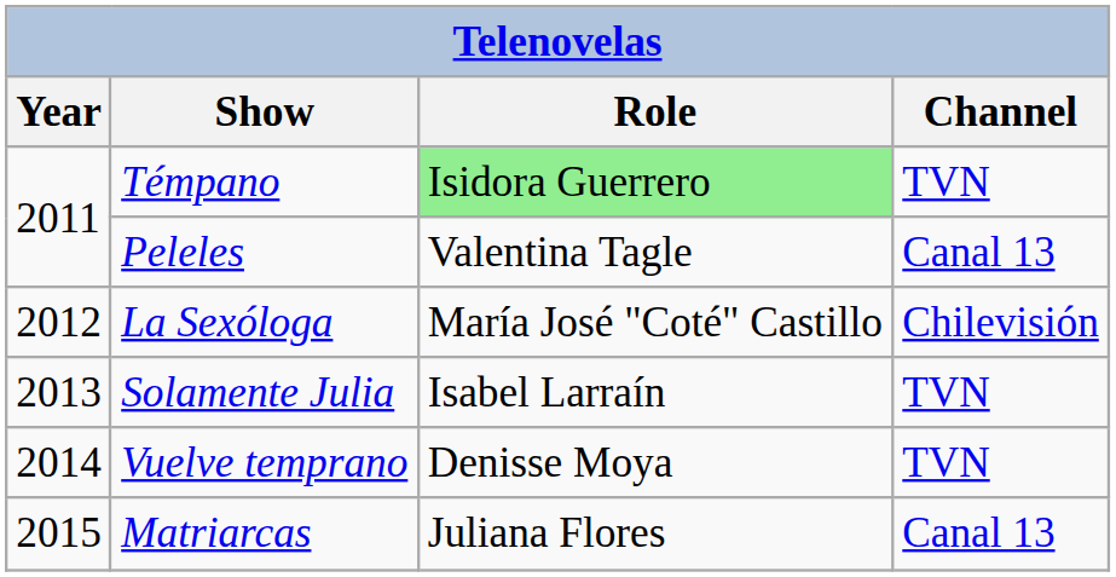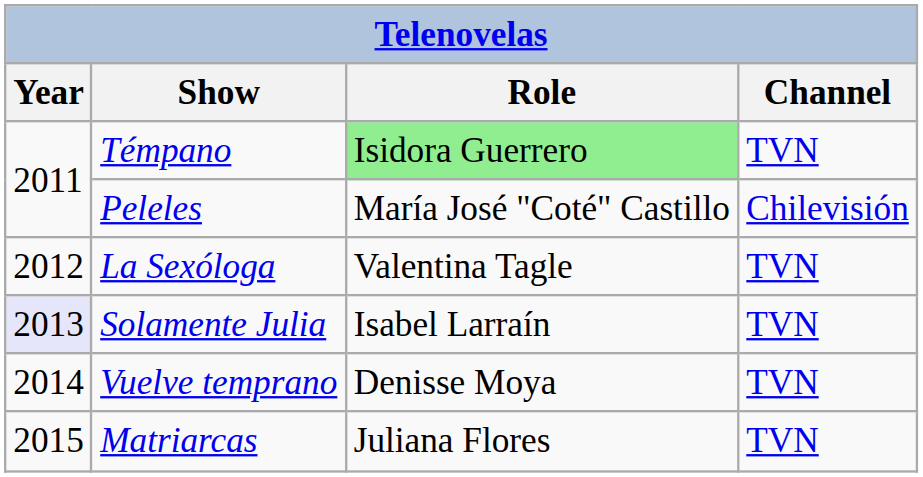Peleles | Role: Valentina Tagle -> María José "Coté" Castillo
Peleles | Channel: Canal 13 -> Chilevisión
La Sexóloga | Role: María José "Coté" Castillo -> Valentina Tagle
La Sexóloga | Channel: Chilevisión -> TVN
Solamente Julia | Year: no background -> lavender background
Matriarcas | Channel: Canal 13 -> TVN
